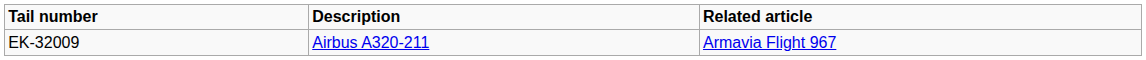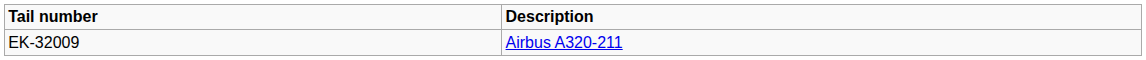- column: Related article | Armavia Flight 967
